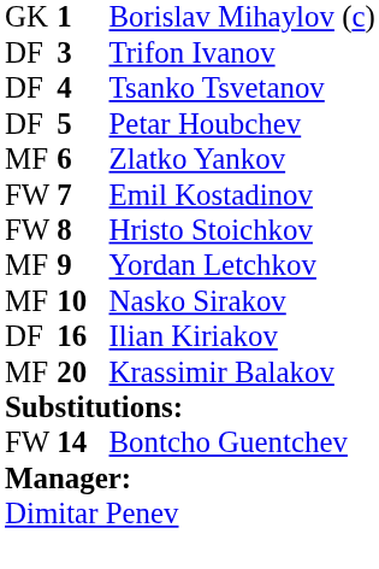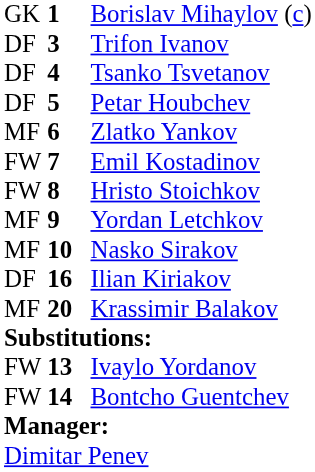+ row: FW | 13 | Ivaylo Yordanov
